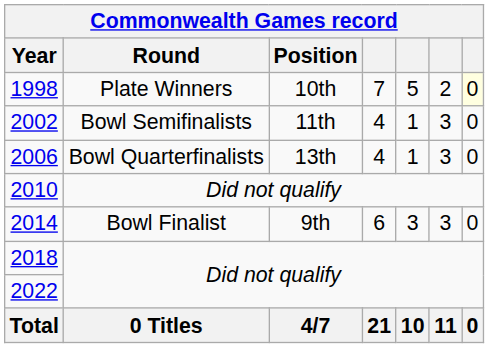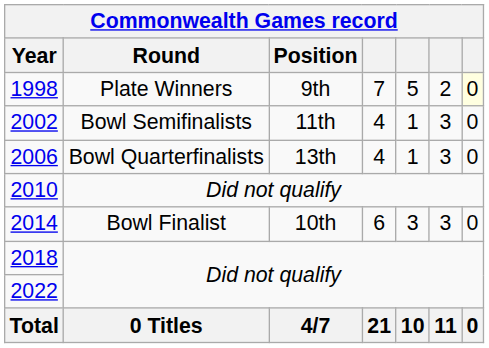1998 | Position: 10th -> 9th
2014 | Position: 9th -> 10th
